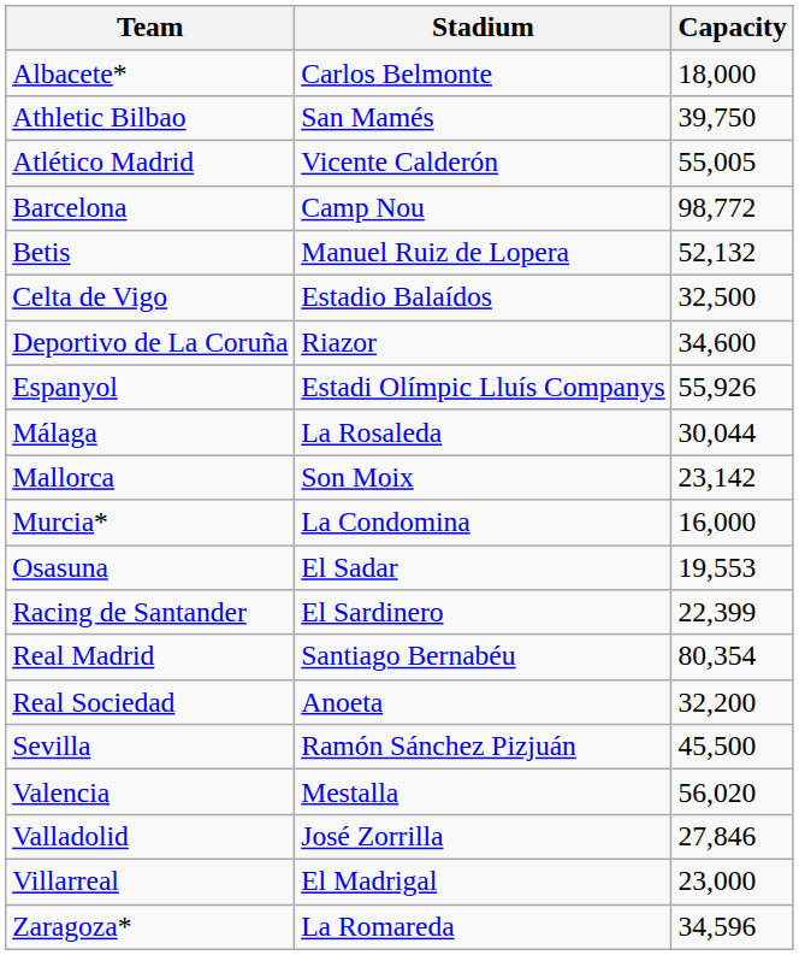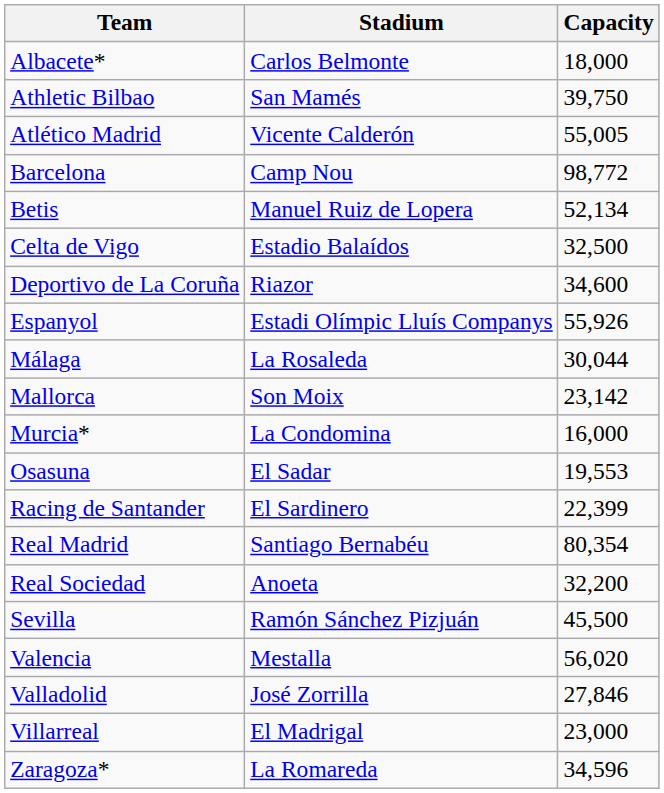Betis | Capacity: 52,132 -> 52,134
